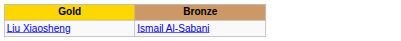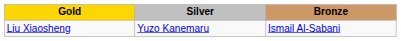+ column: Silver | Yuzo Kanemaru
